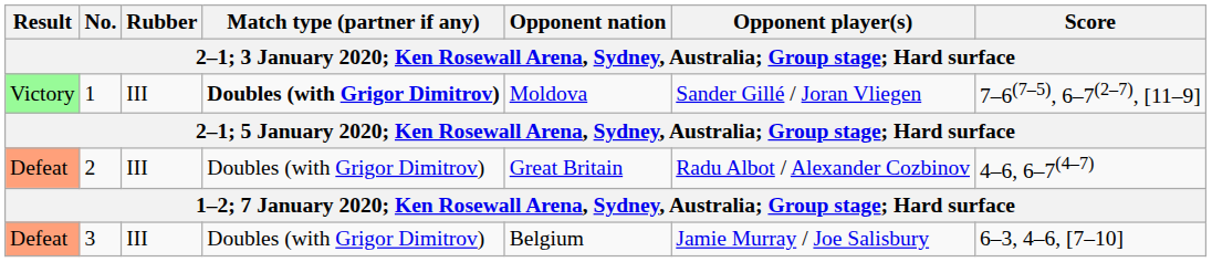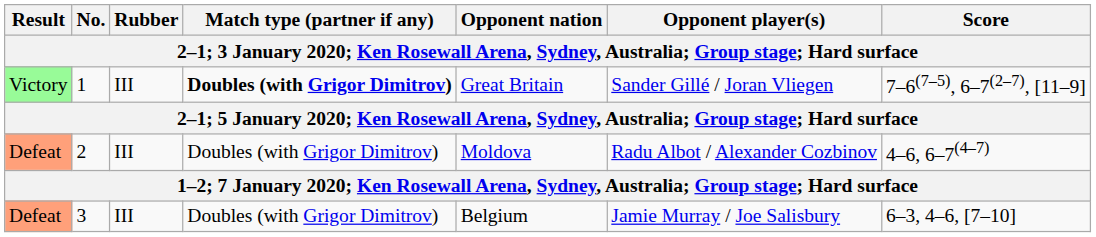1 | Opponent nation: Moldova -> Great Britain
2 | Opponent nation: Great Britain -> Moldova
